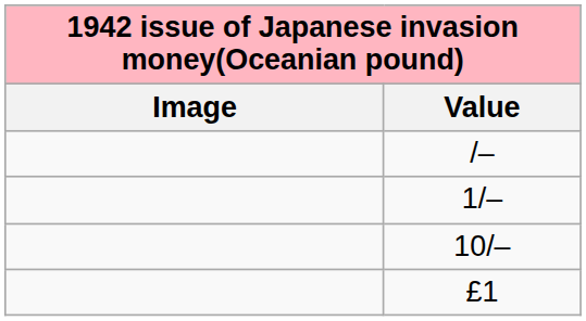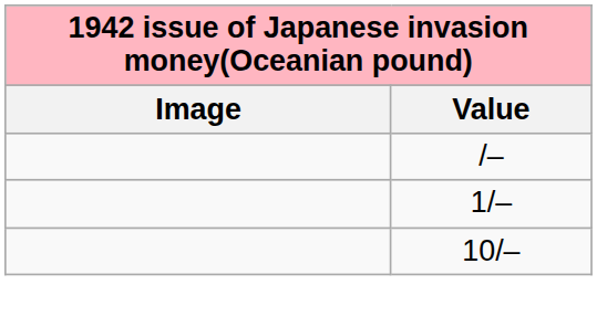- row: £1
